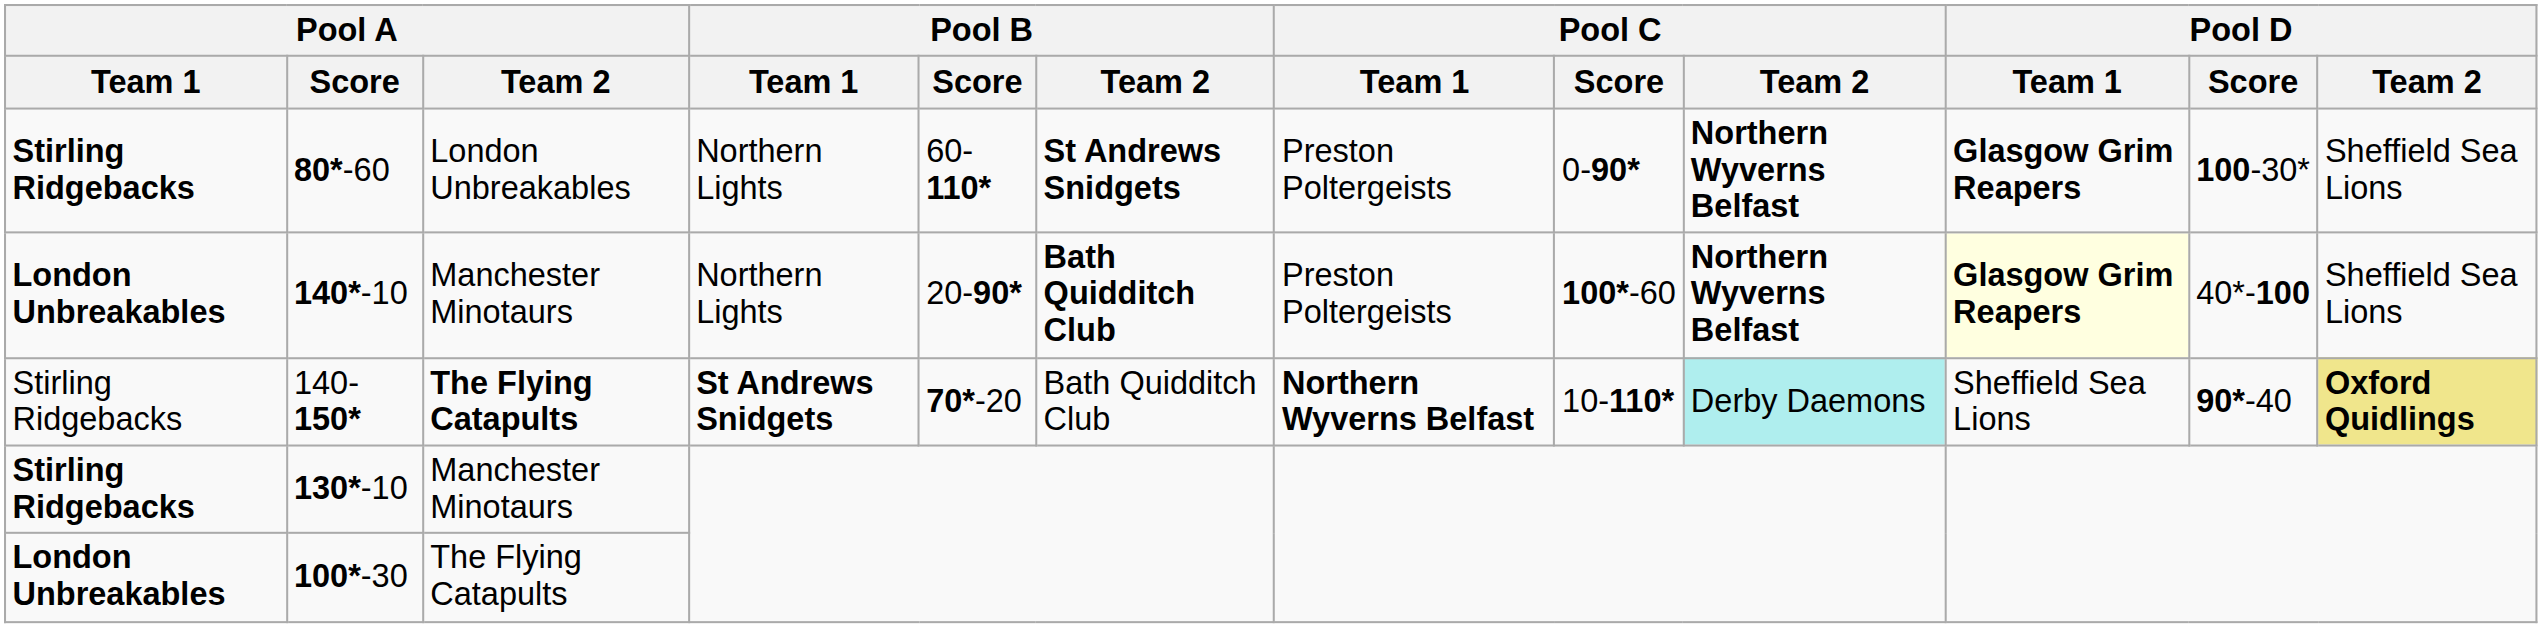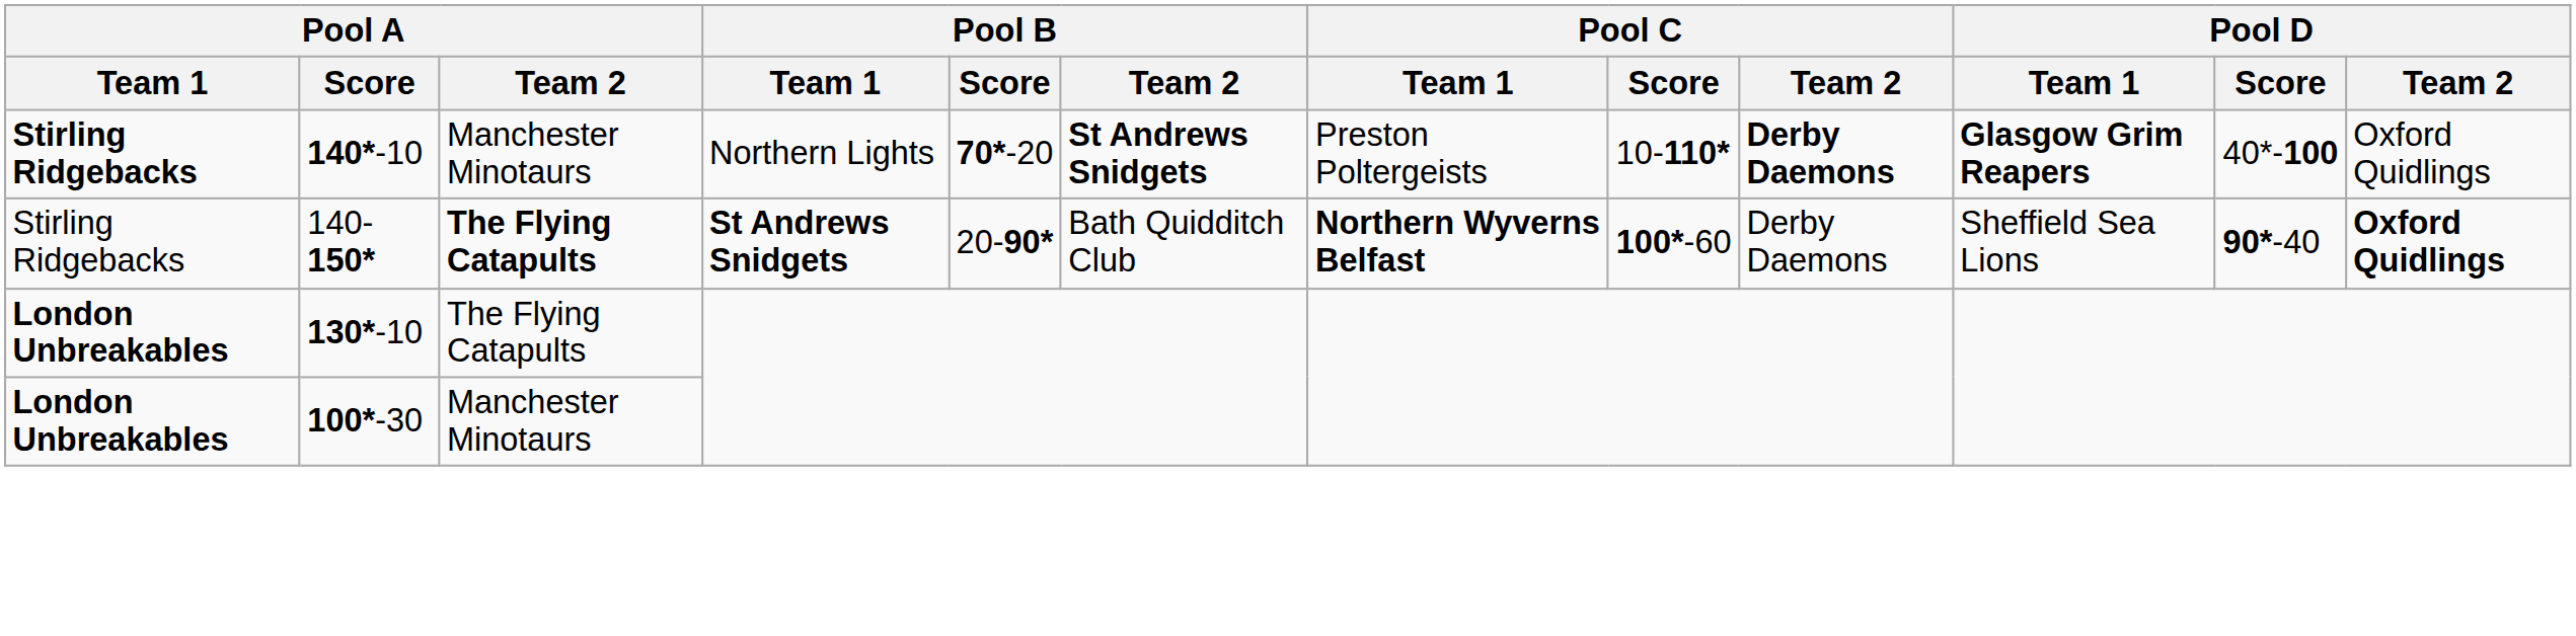- row: Stirling Ridgebacks | 80*-60 | London Unbreakables | Northern Lights | 60-110* | St Andrews Snidgets | Preston Poltergeists | 0-90* | Northern Wyverns Belfast | Glasgow Grim Reapers | 100-30* | Sheffield Sea Lions
140*-10 | Pool A / Team 1: London Unbreakables -> Stirling Ridgebacks
140*-10 | Pool B / Score: 20-90* -> 70*-20
140*-10 | Pool B / Team 2: Bath Quidditch Club -> St Andrews Snidgets
140*-10 | Pool C / Score: 100*-60 -> 10-110*
140*-10 | Pool C / Team 2: Northern Wyverns Belfast -> Derby Daemons
140*-10 | Pool D / Team 1: lightyellow background -> no background
140*-10 | Pool D / Team 2: Sheffield Sea Lions -> Oxford Quidlings
140-150* | Pool B / Score: 70*-20 -> 20-90*
140-150* | Pool C / Score: 10-110* -> 100*-60
140-150* | Pool C / Team 2: paleturquoise background -> no background
140-150* | Pool D / Team 2: khaki background -> no background
130*-10 | Pool A / Team 1: Stirling Ridgebacks -> London Unbreakables
130*-10 | Pool A / Team 2: Manchester Minotaurs -> The Flying Catapults
100*-30 | Pool A / Team 2: The Flying Catapults -> Manchester Minotaurs
